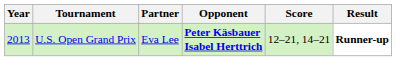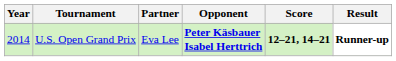U.S. Open Grand Prix | Year: 2013 -> 2014
U.S. Open Grand Prix | Score: normal -> bold
